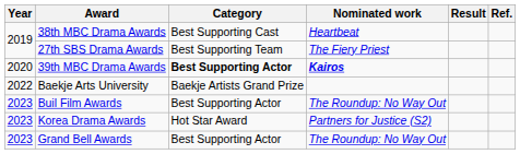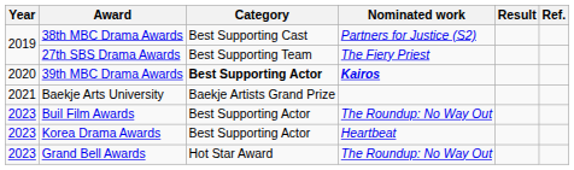38th MBC Drama Awards | Nominated work: Heartbeat -> Partners for Justice (S2)
Baekje Arts University | Year: 2022 -> 2021
Korea Drama Awards | Category: Hot Star Award -> Best Supporting Actor
Korea Drama Awards | Nominated work: Partners for Justice (S2) -> Heartbeat
Grand Bell Awards | Category: Best Supporting Actor -> Hot Star Award
